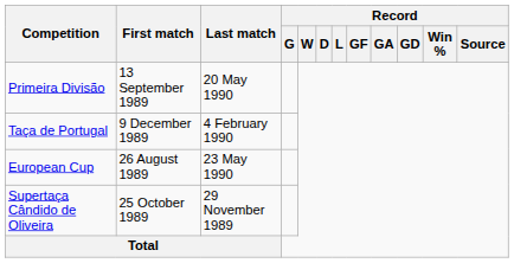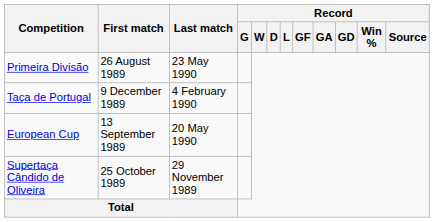Primeira Divisão | First match: 13 September 1989 -> 26 August 1989
Primeira Divisão | Last match: 20 May 1990 -> 23 May 1990
European Cup | First match: 26 August 1989 -> 13 September 1989
European Cup | Last match: 23 May 1990 -> 20 May 1990
